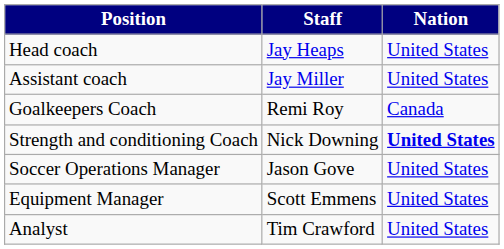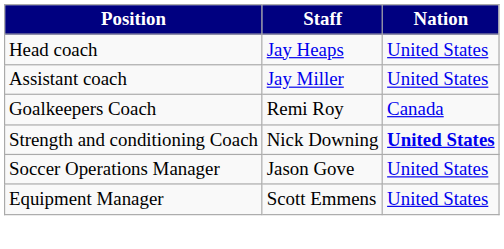- row: Analyst | Tim Crawford | United States
